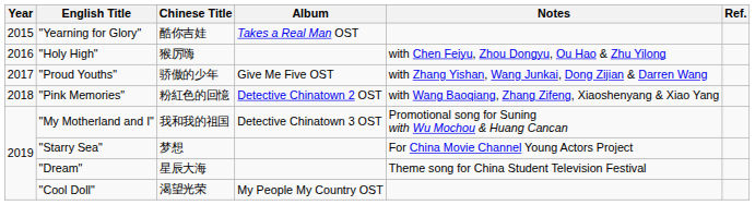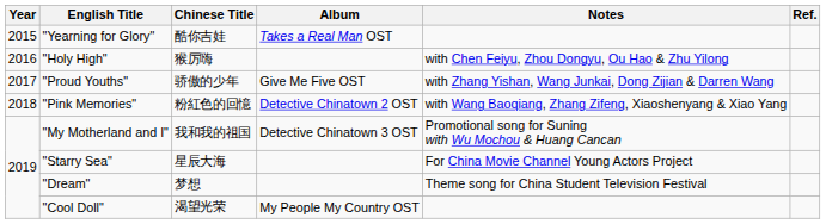"Starry Sea" | Chinese Title: 梦想 -> 星辰大海
"Dream" | Chinese Title: 星辰大海 -> 梦想
